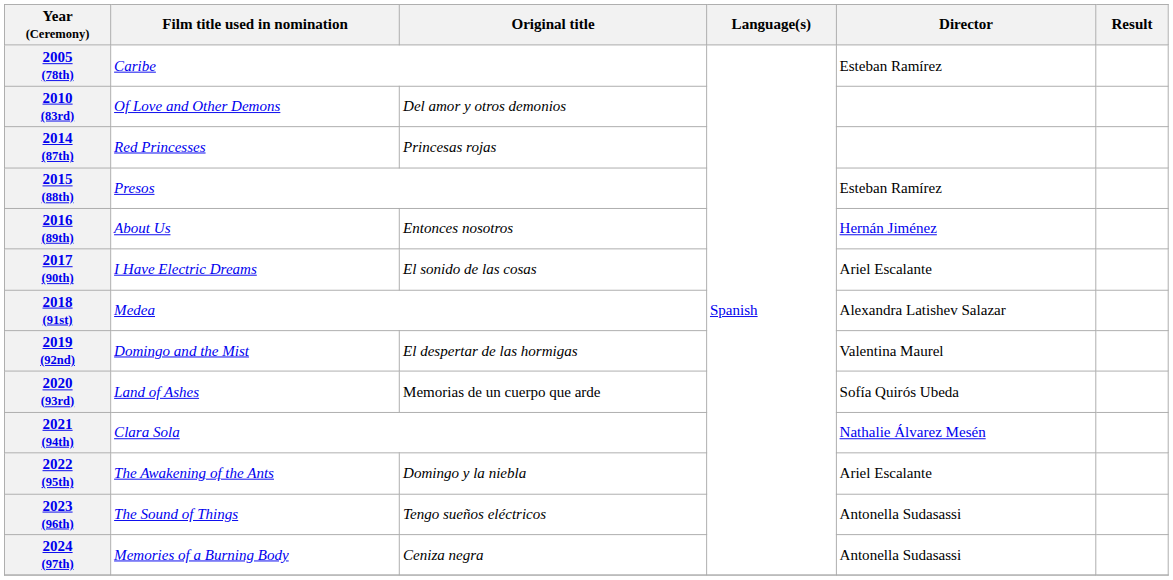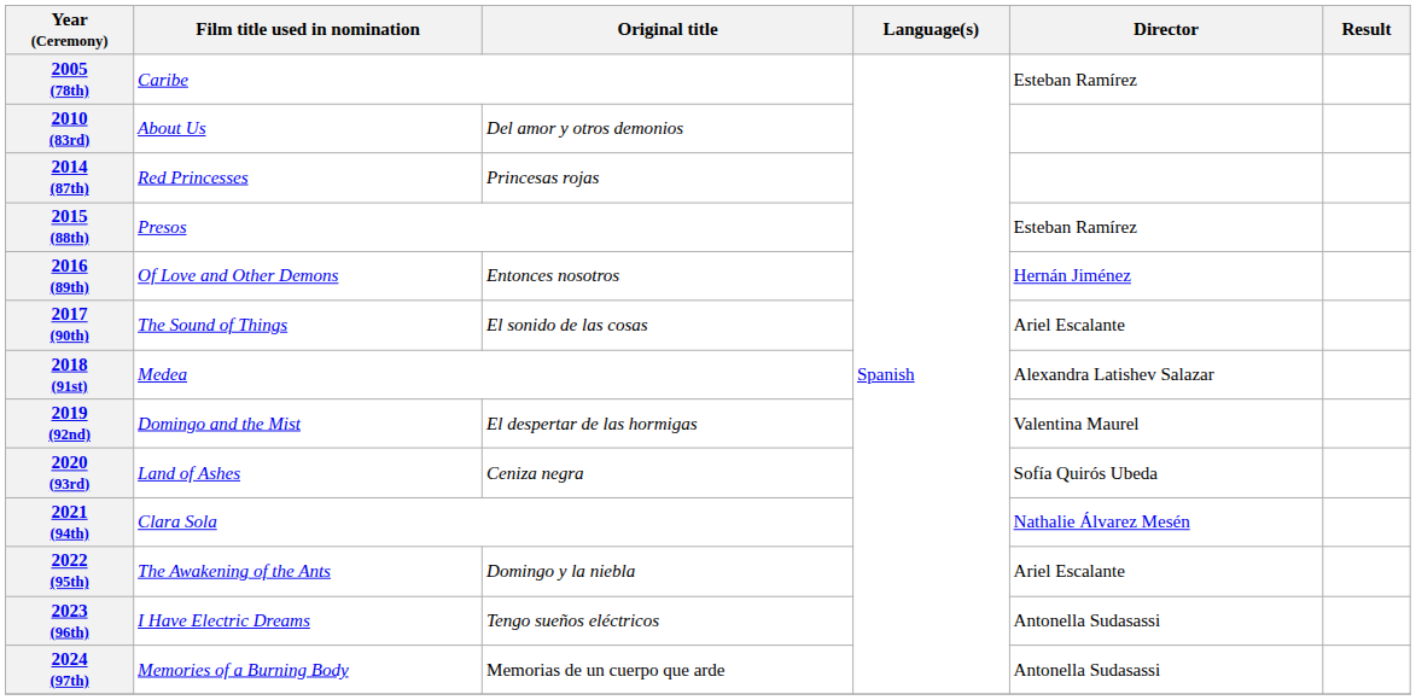2010 (83rd) | Film title used in nomination: Of Love and Other Demons -> About Us
2016 (89th) | Film title used in nomination: About Us -> Of Love and Other Demons
2017 (90th) | Film title used in nomination: I Have Electric Dreams -> The Sound of Things
2020 (93rd) | Original title: Memorias de un cuerpo que arde -> Ceniza negra
2023 (96th) | Film title used in nomination: The Sound of Things -> I Have Electric Dreams
2024 (97th) | Original title: Ceniza negra -> Memorias de un cuerpo que arde
